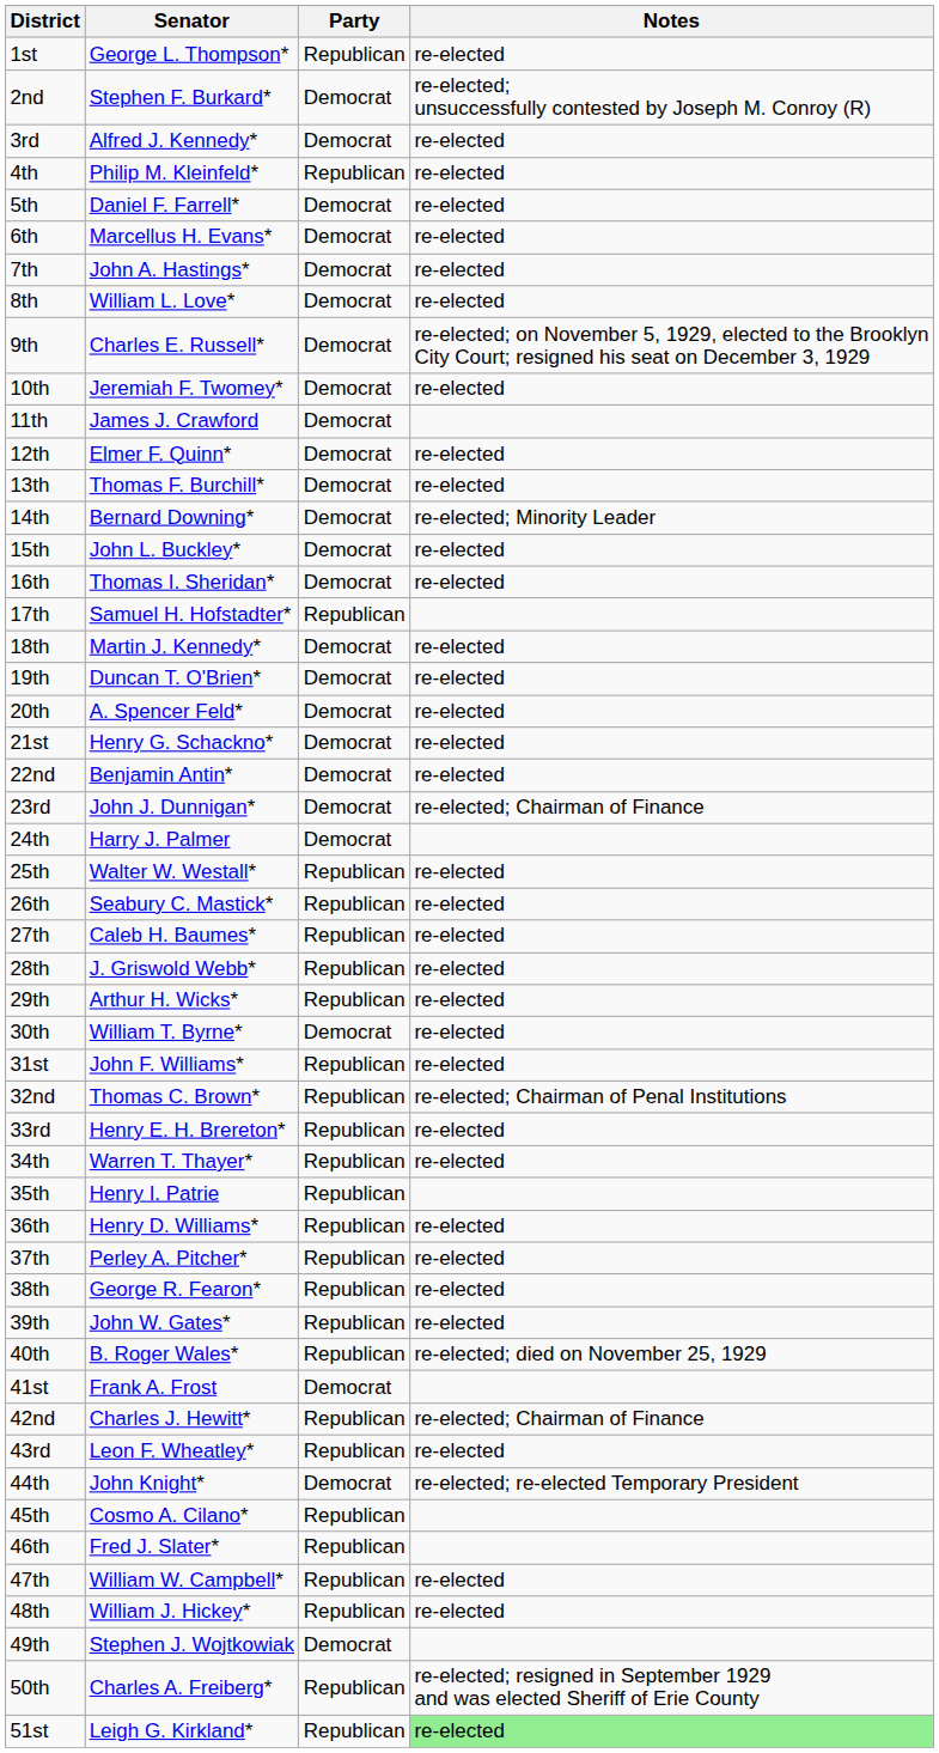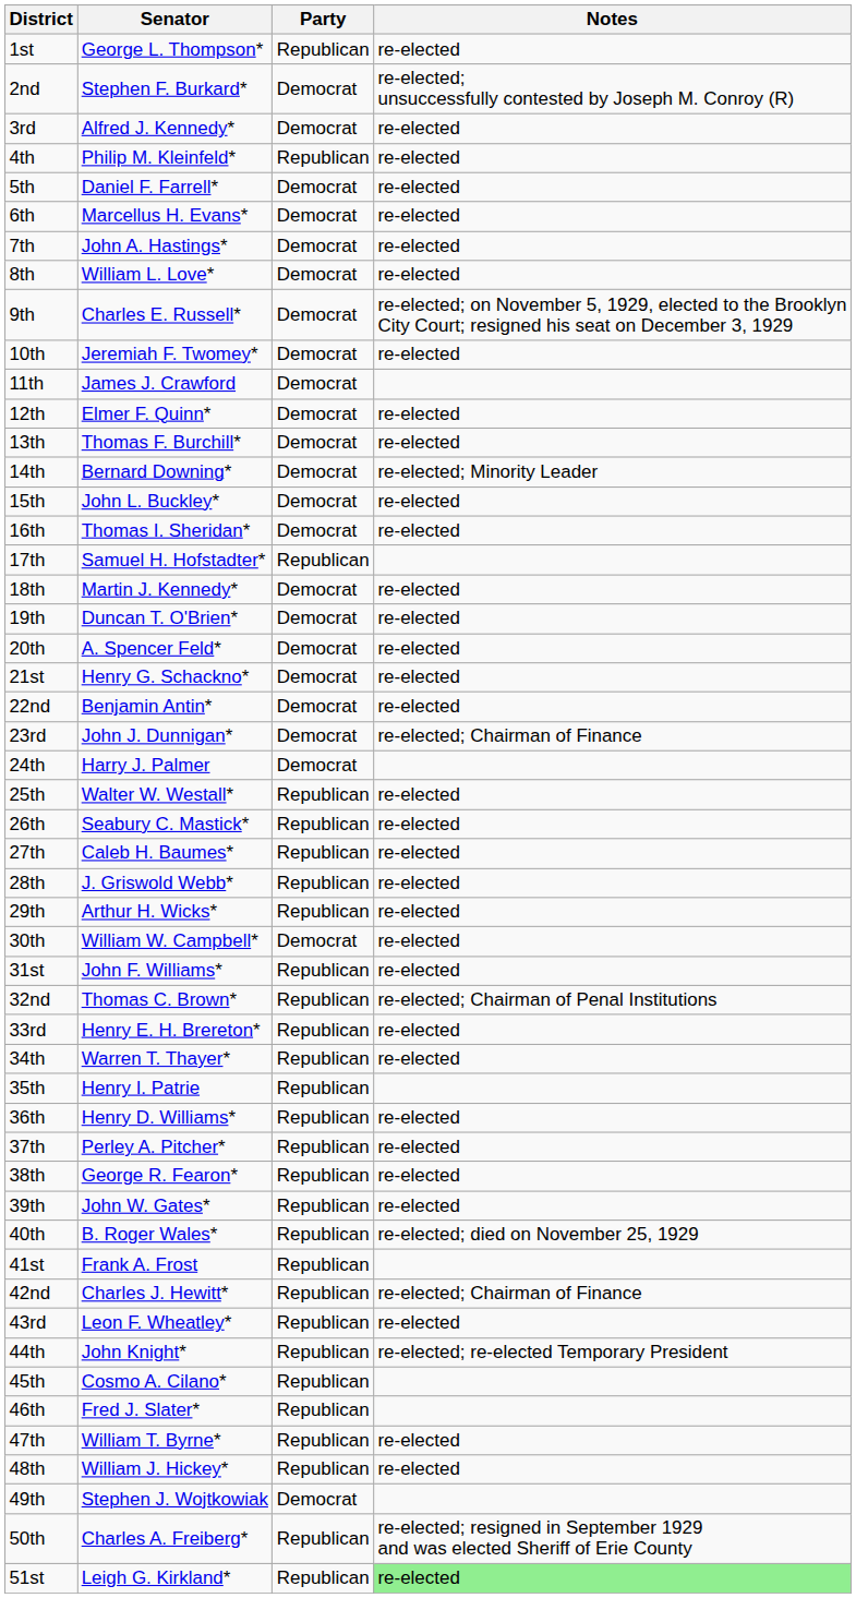30th | Senator: William T. Byrne* -> William W. Campbell*
41st | Party: Democrat -> Republican
44th | Party: Democrat -> Republican
47th | Senator: William W. Campbell* -> William T. Byrne*
